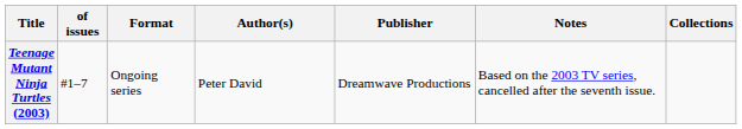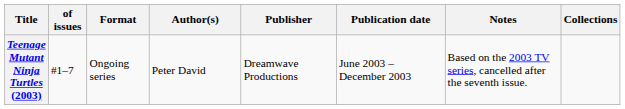+ column: Publication date | June 2003 – December 2003
